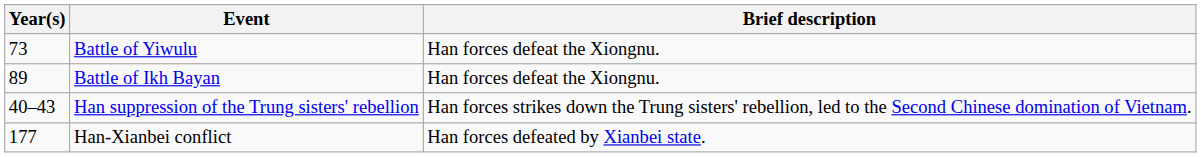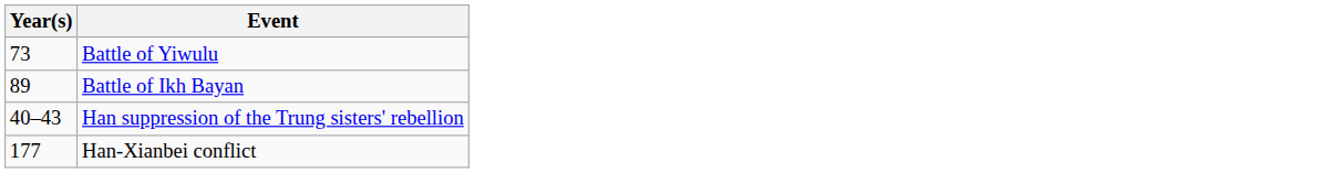- column: Brief description | Han forces defeat the Xiongnu. | Han forces defeat the Xiongnu. | Han forces strikes down the Trung sisters' rebellion, led to the Second Chinese domination of Vietnam. | Han forces defeated by Xianbei state.
